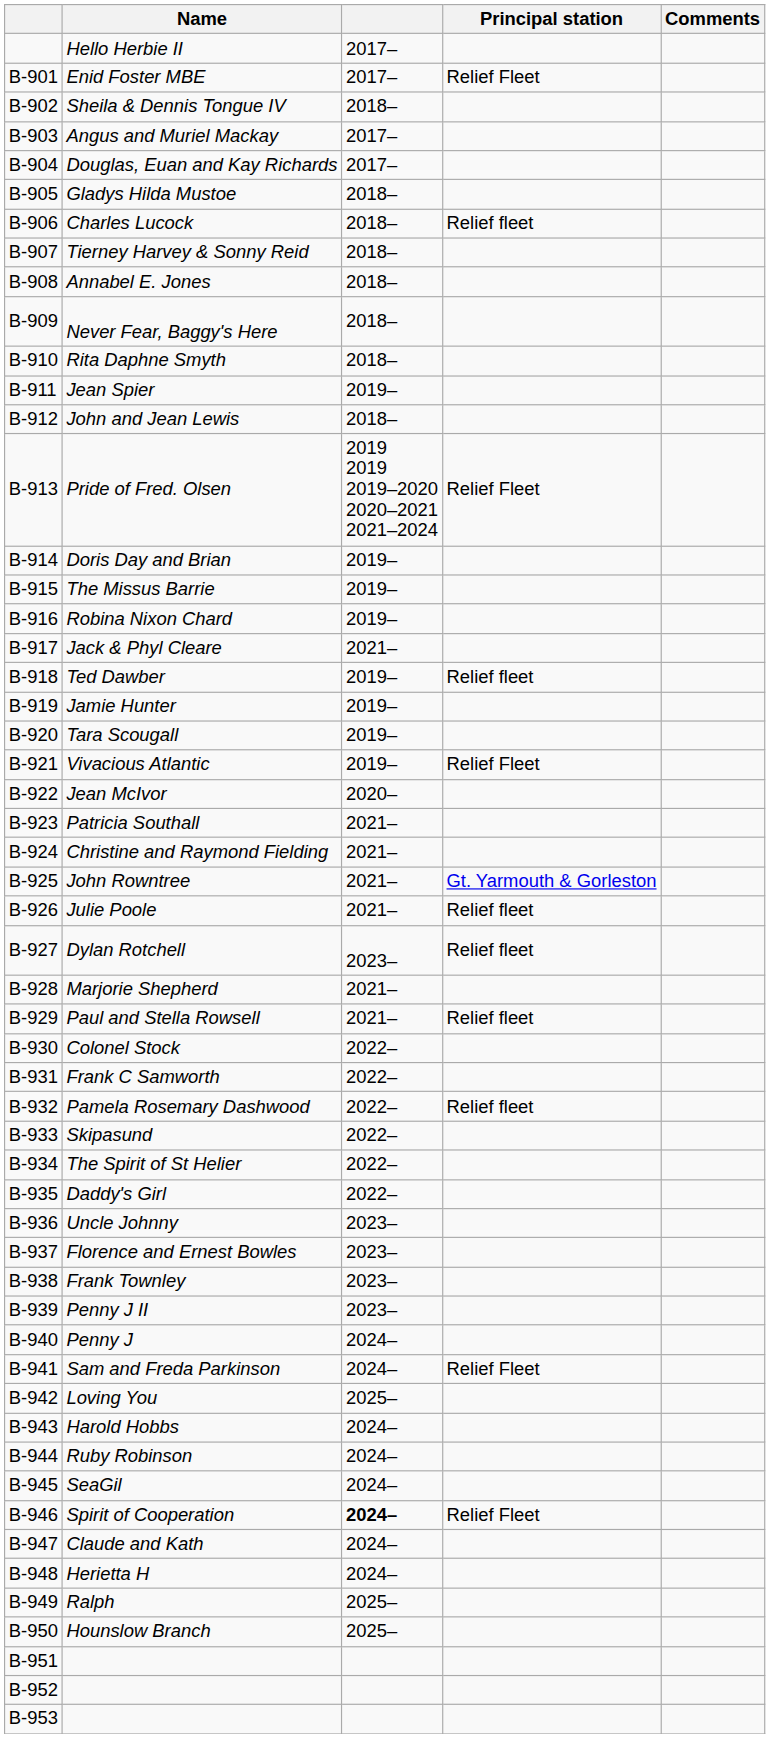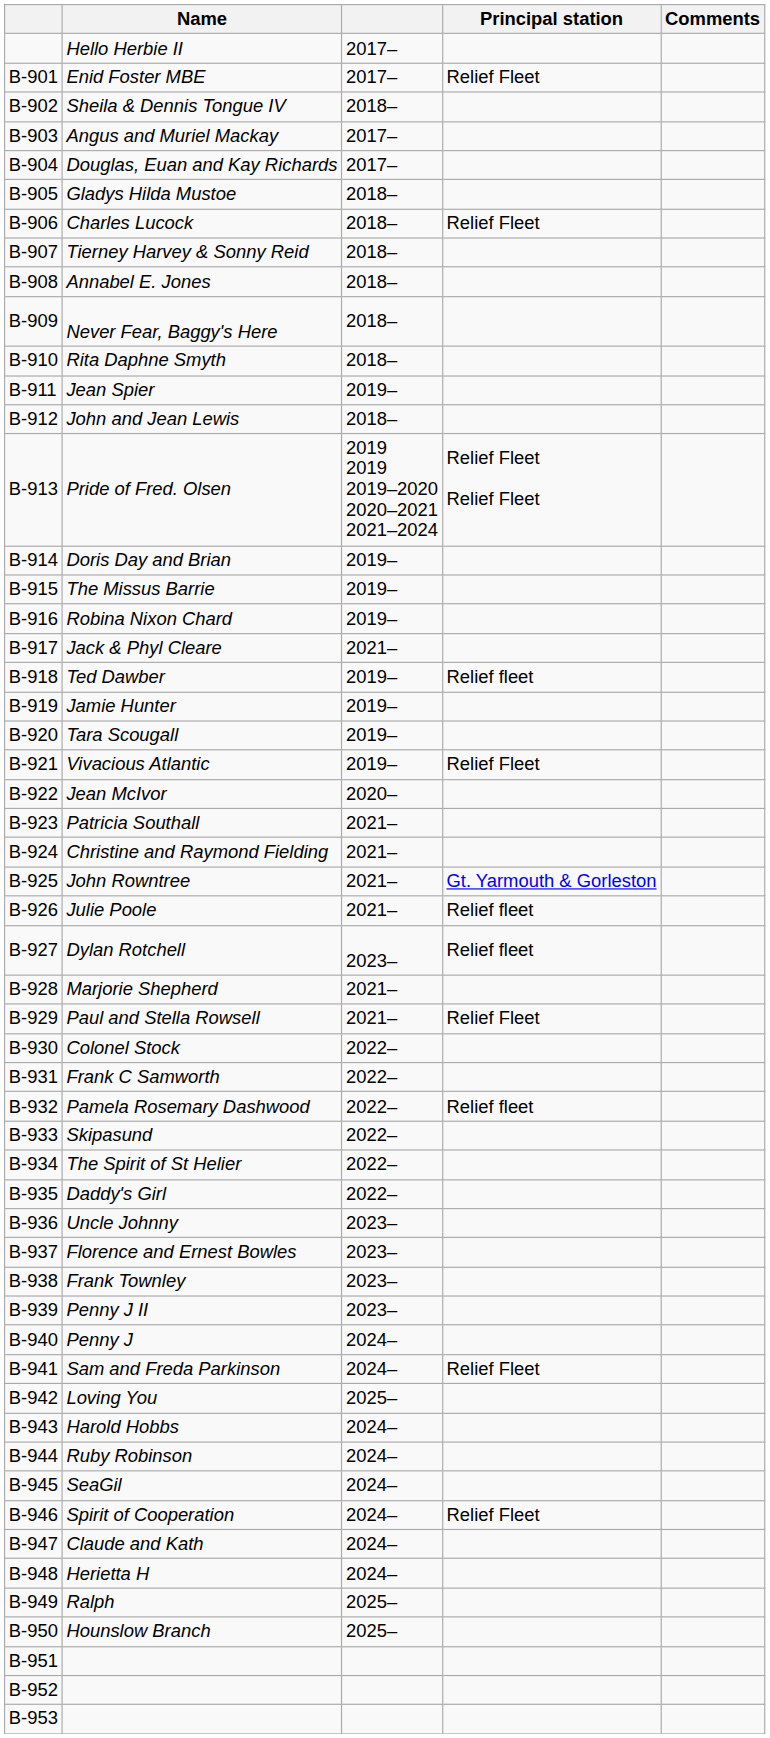Charles Lucock | Principal station: Relief fleet -> Relief Fleet
Pride of Fred. Olsen | Principal station: Relief Fleet -> Relief Fleet Relief Fleet
Paul and Stella Rowsell | Principal station: Relief fleet -> Relief Fleet
Spirit of Cooperation | column 3: bold -> normal
